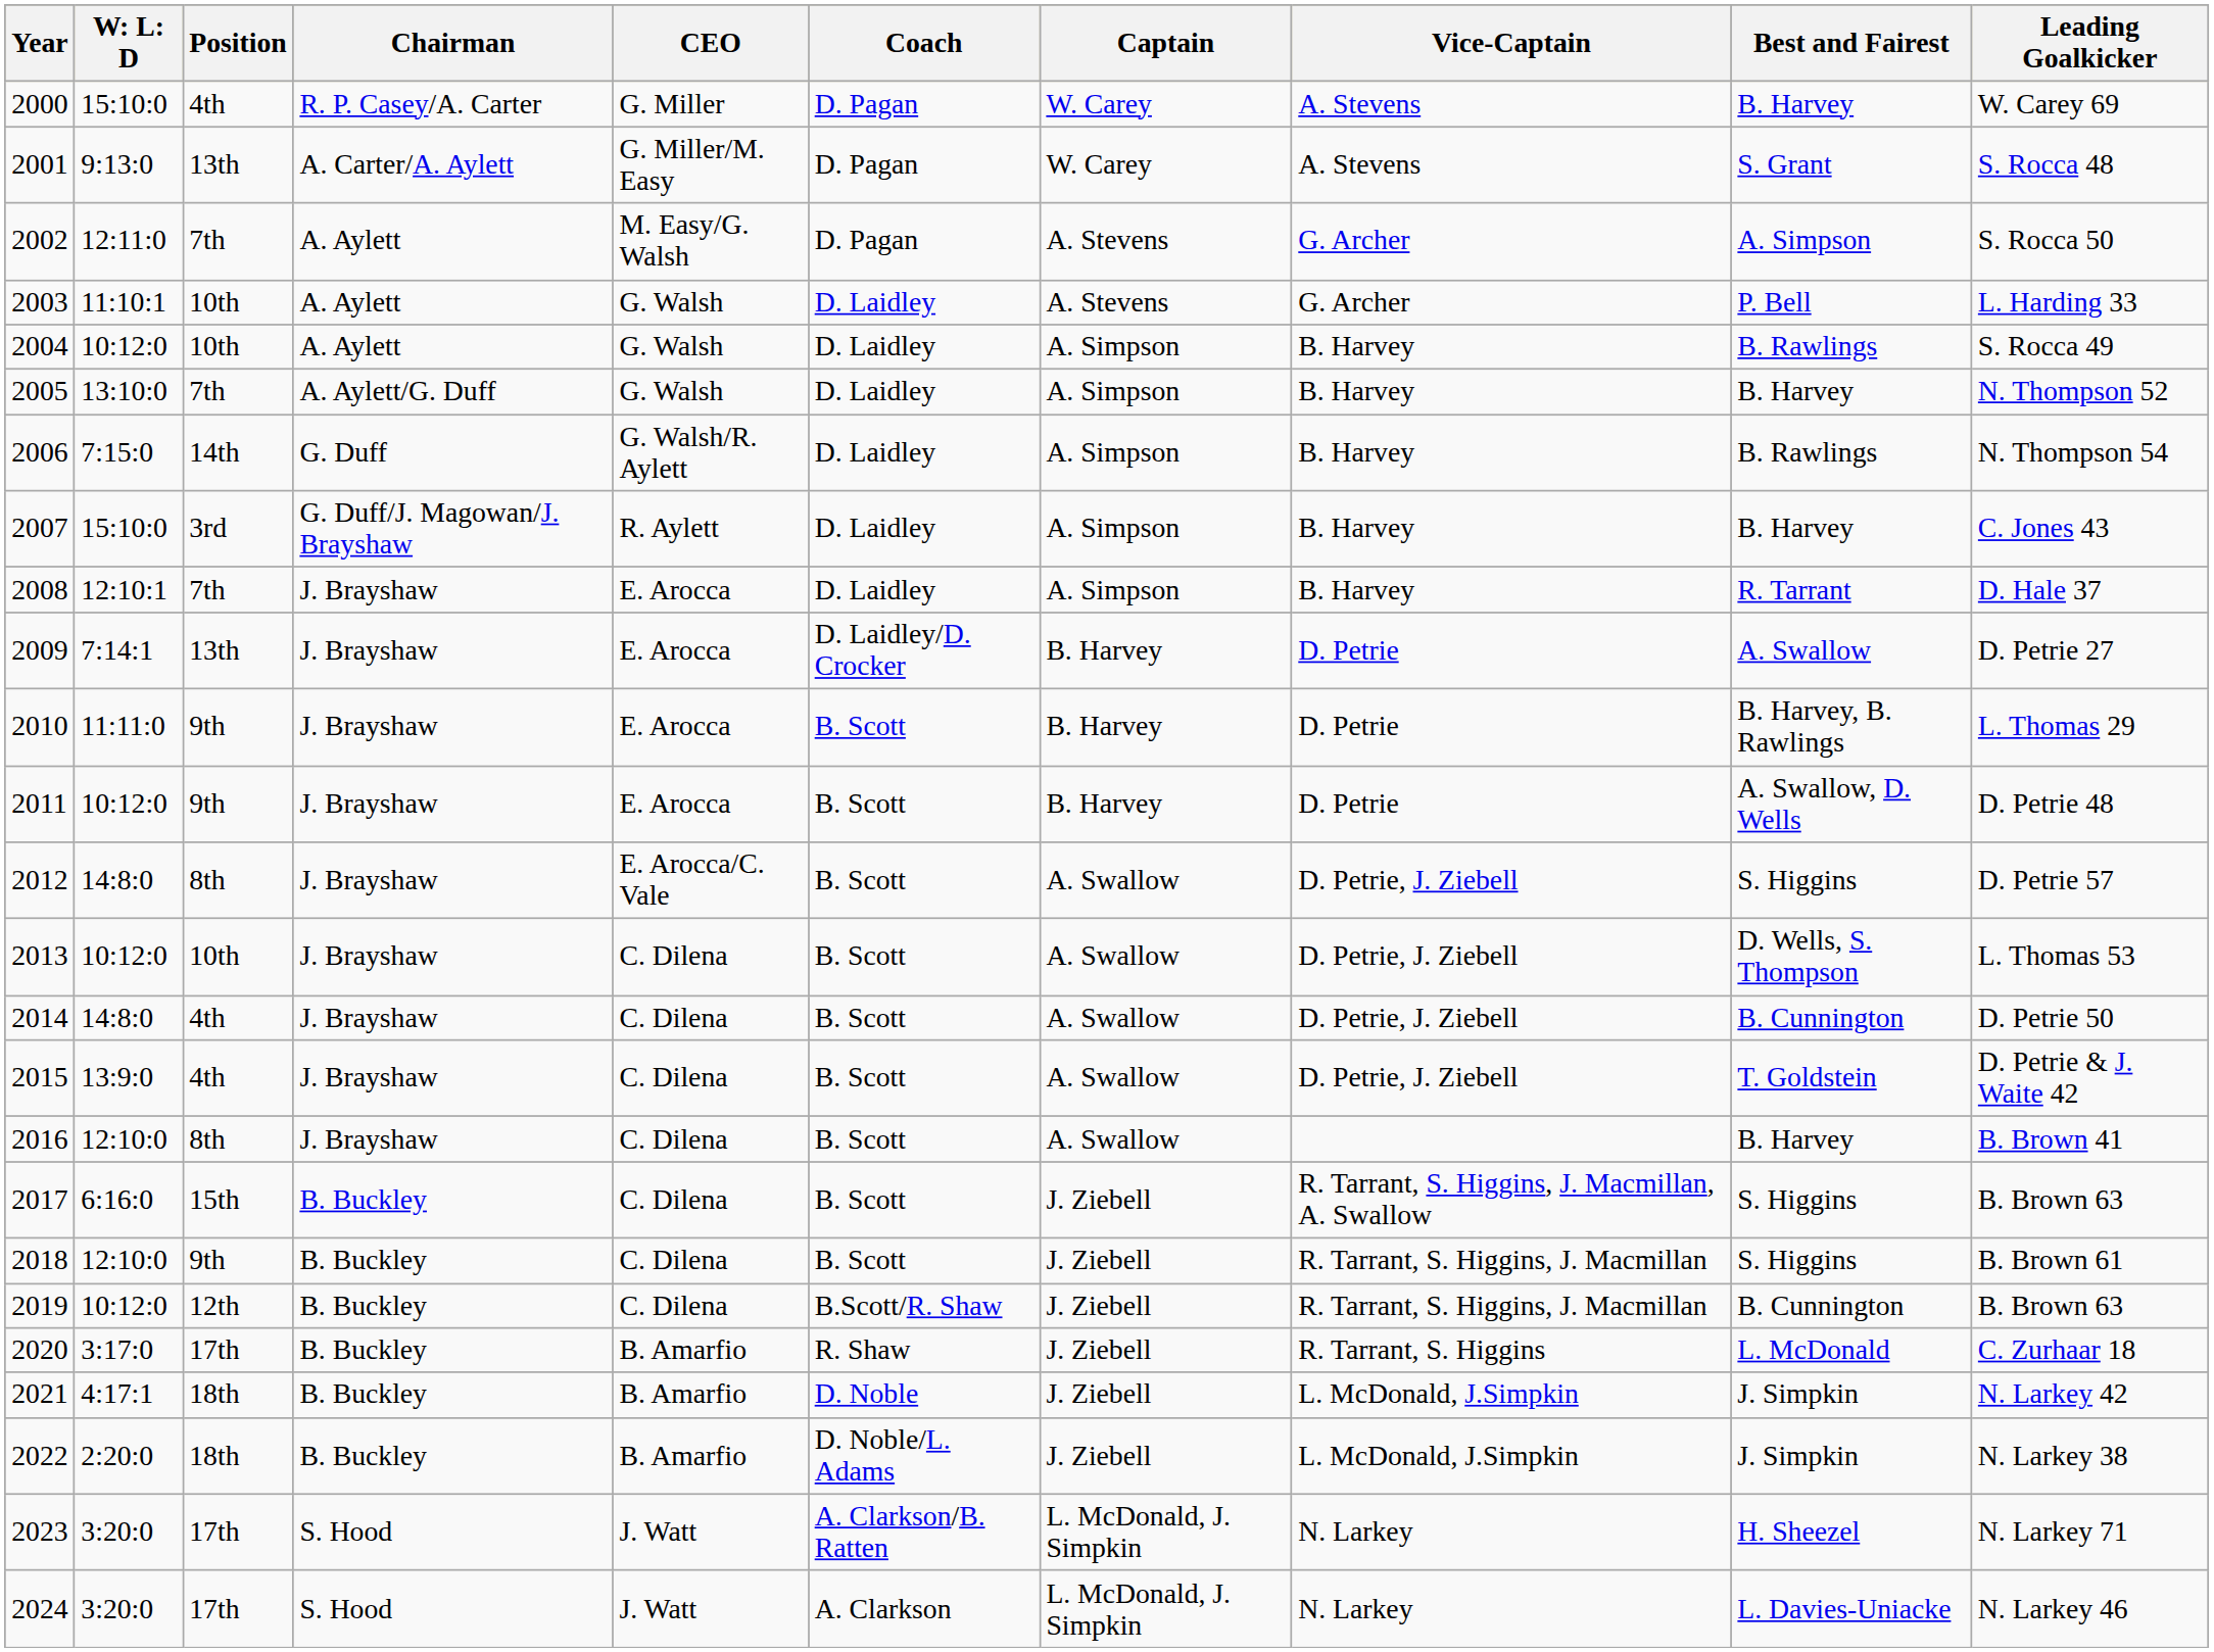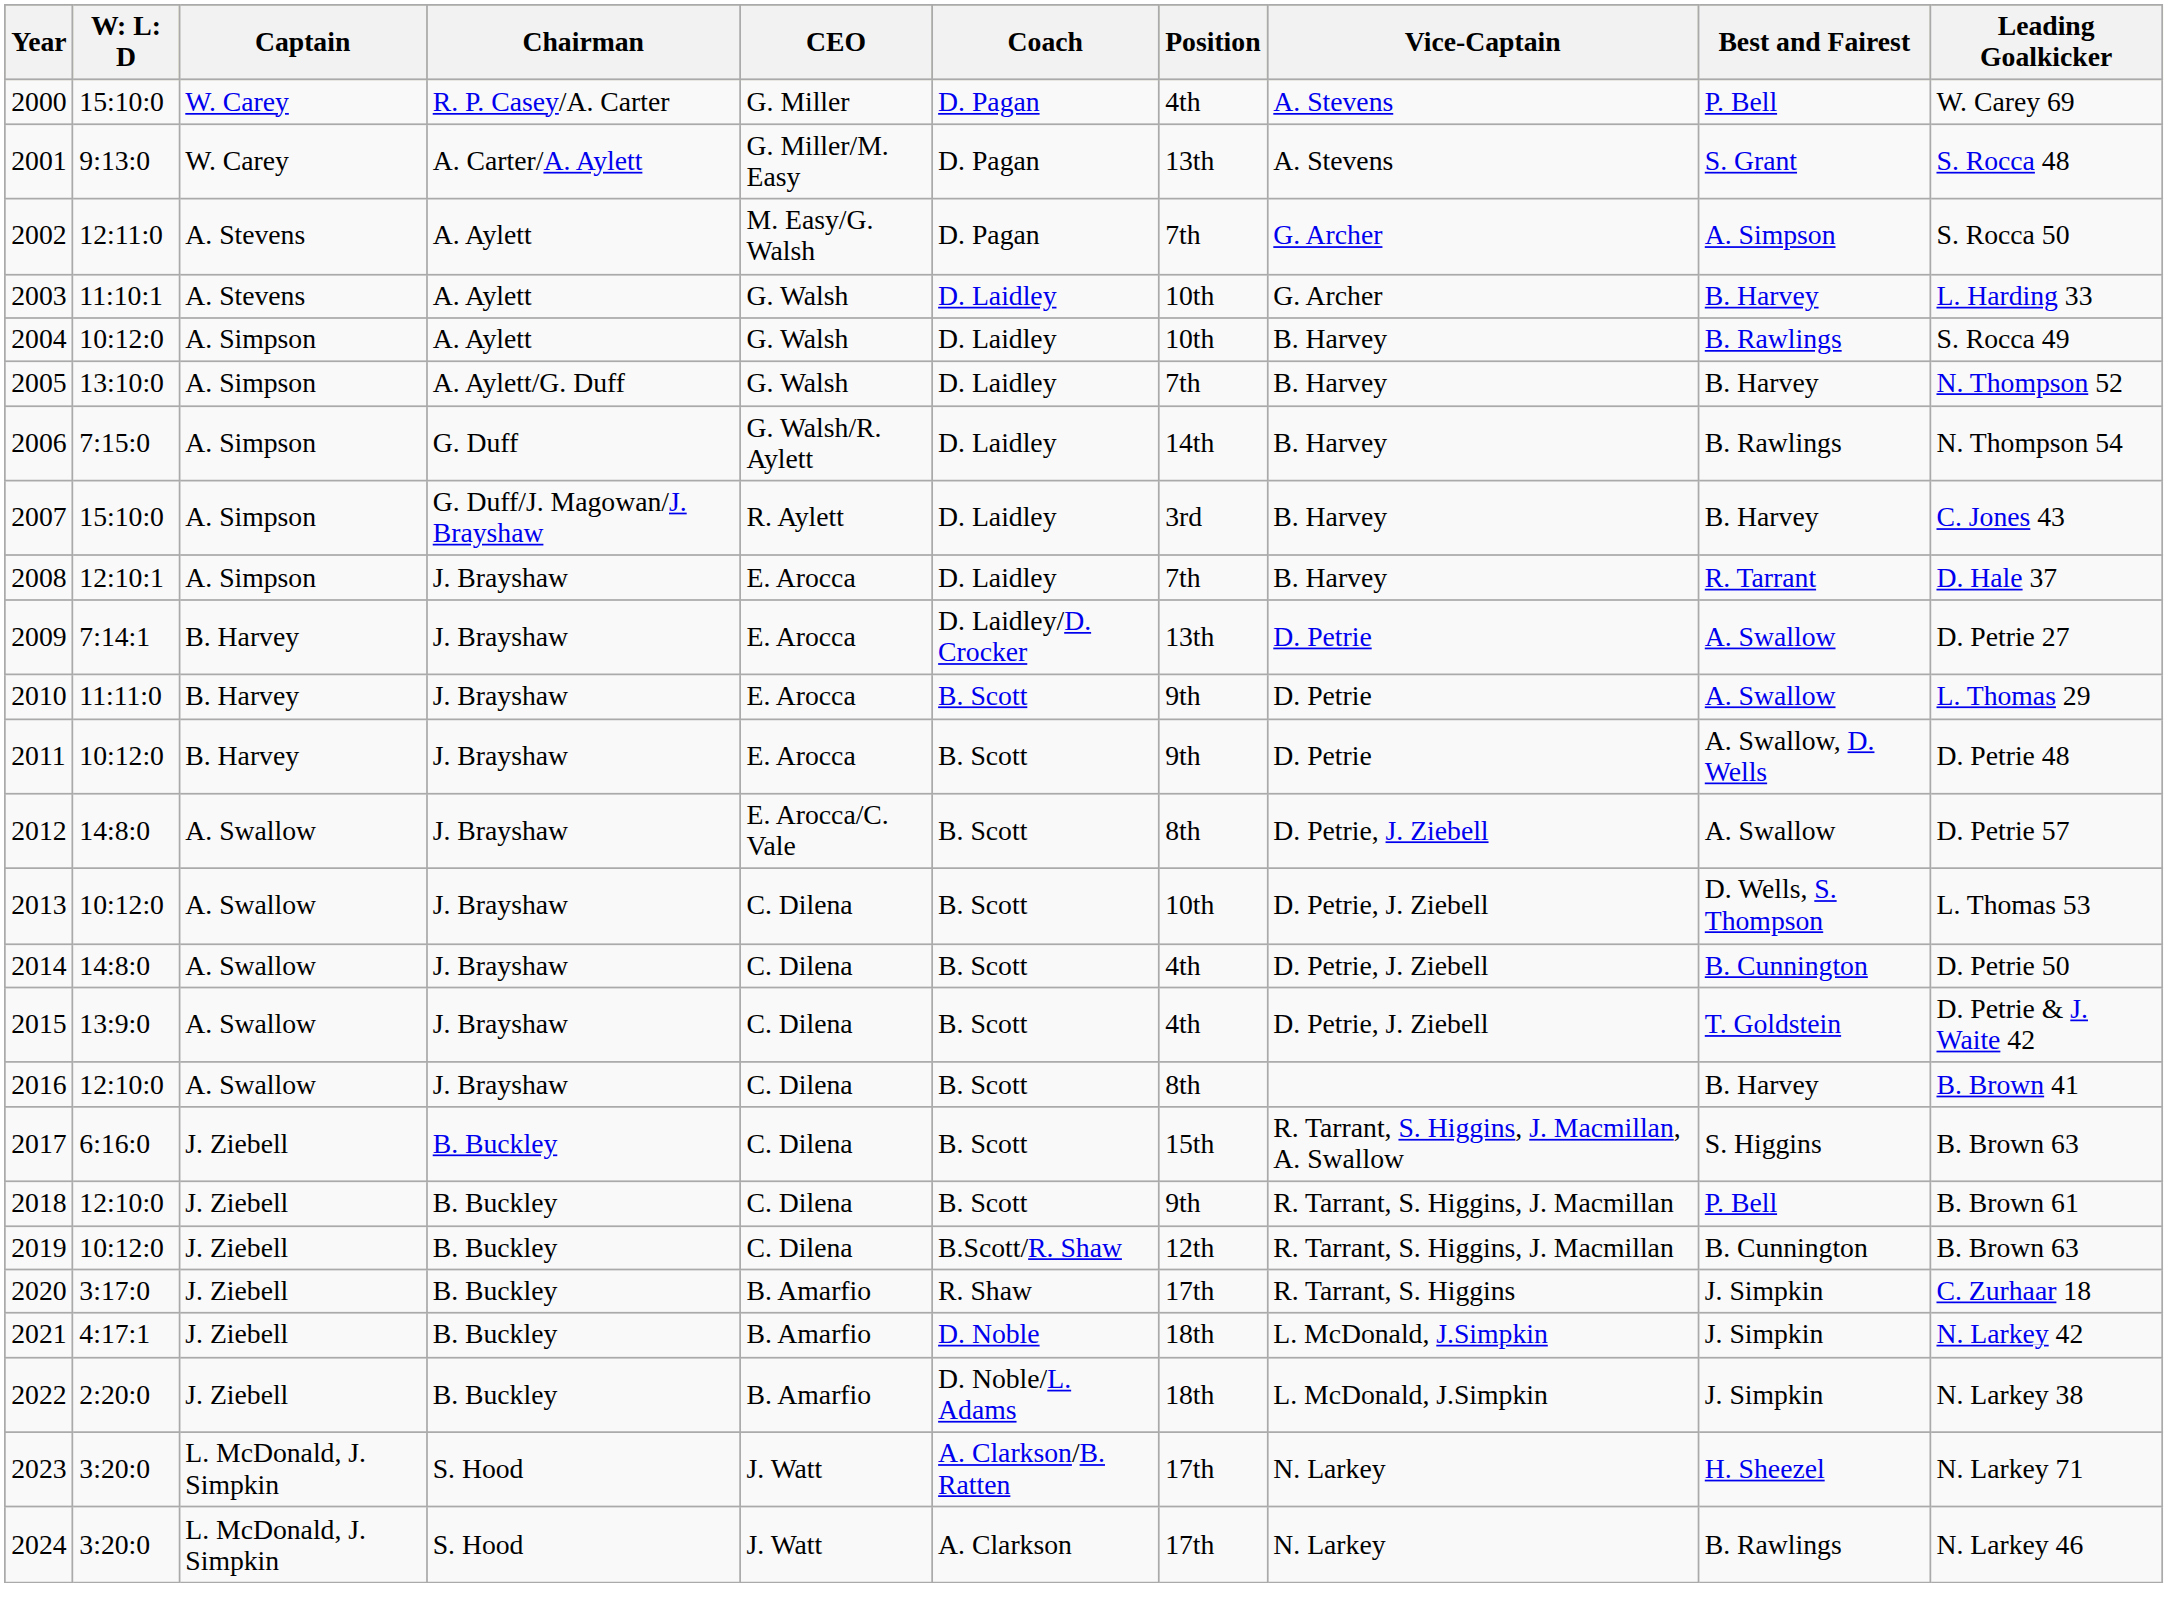columns swapped: Position <-> Captain
2000 | Best and Fairest: B. Harvey -> P. Bell
2003 | Best and Fairest: P. Bell -> B. Harvey
2010 | Best and Fairest: B. Harvey, B. Rawlings -> A. Swallow
2012 | Best and Fairest: S. Higgins -> A. Swallow
2018 | Best and Fairest: S. Higgins -> P. Bell
2020 | Best and Fairest: L. McDonald -> J. Simpkin
2024 | Best and Fairest: L. Davies-Uniacke -> B. Rawlings
